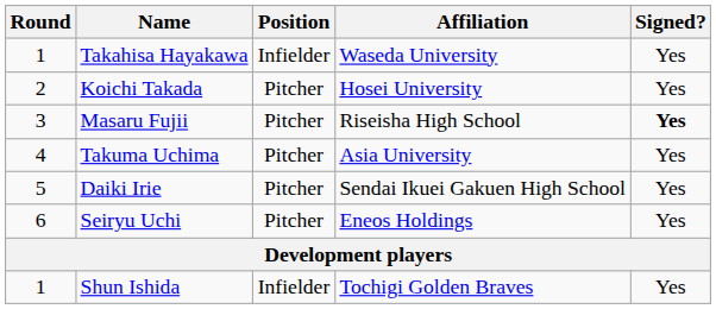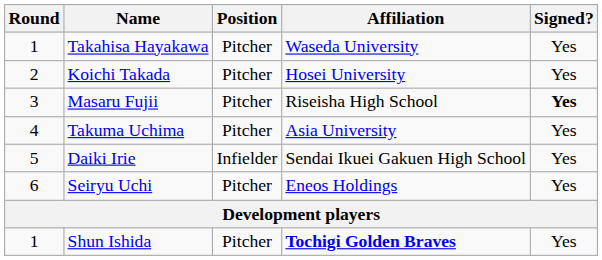Takahisa Hayakawa | Position: Infielder -> Pitcher
Daiki Irie | Position: Pitcher -> Infielder
Shun Ishida | Position: Infielder -> Pitcher
Shun Ishida | Affiliation: normal -> bold
